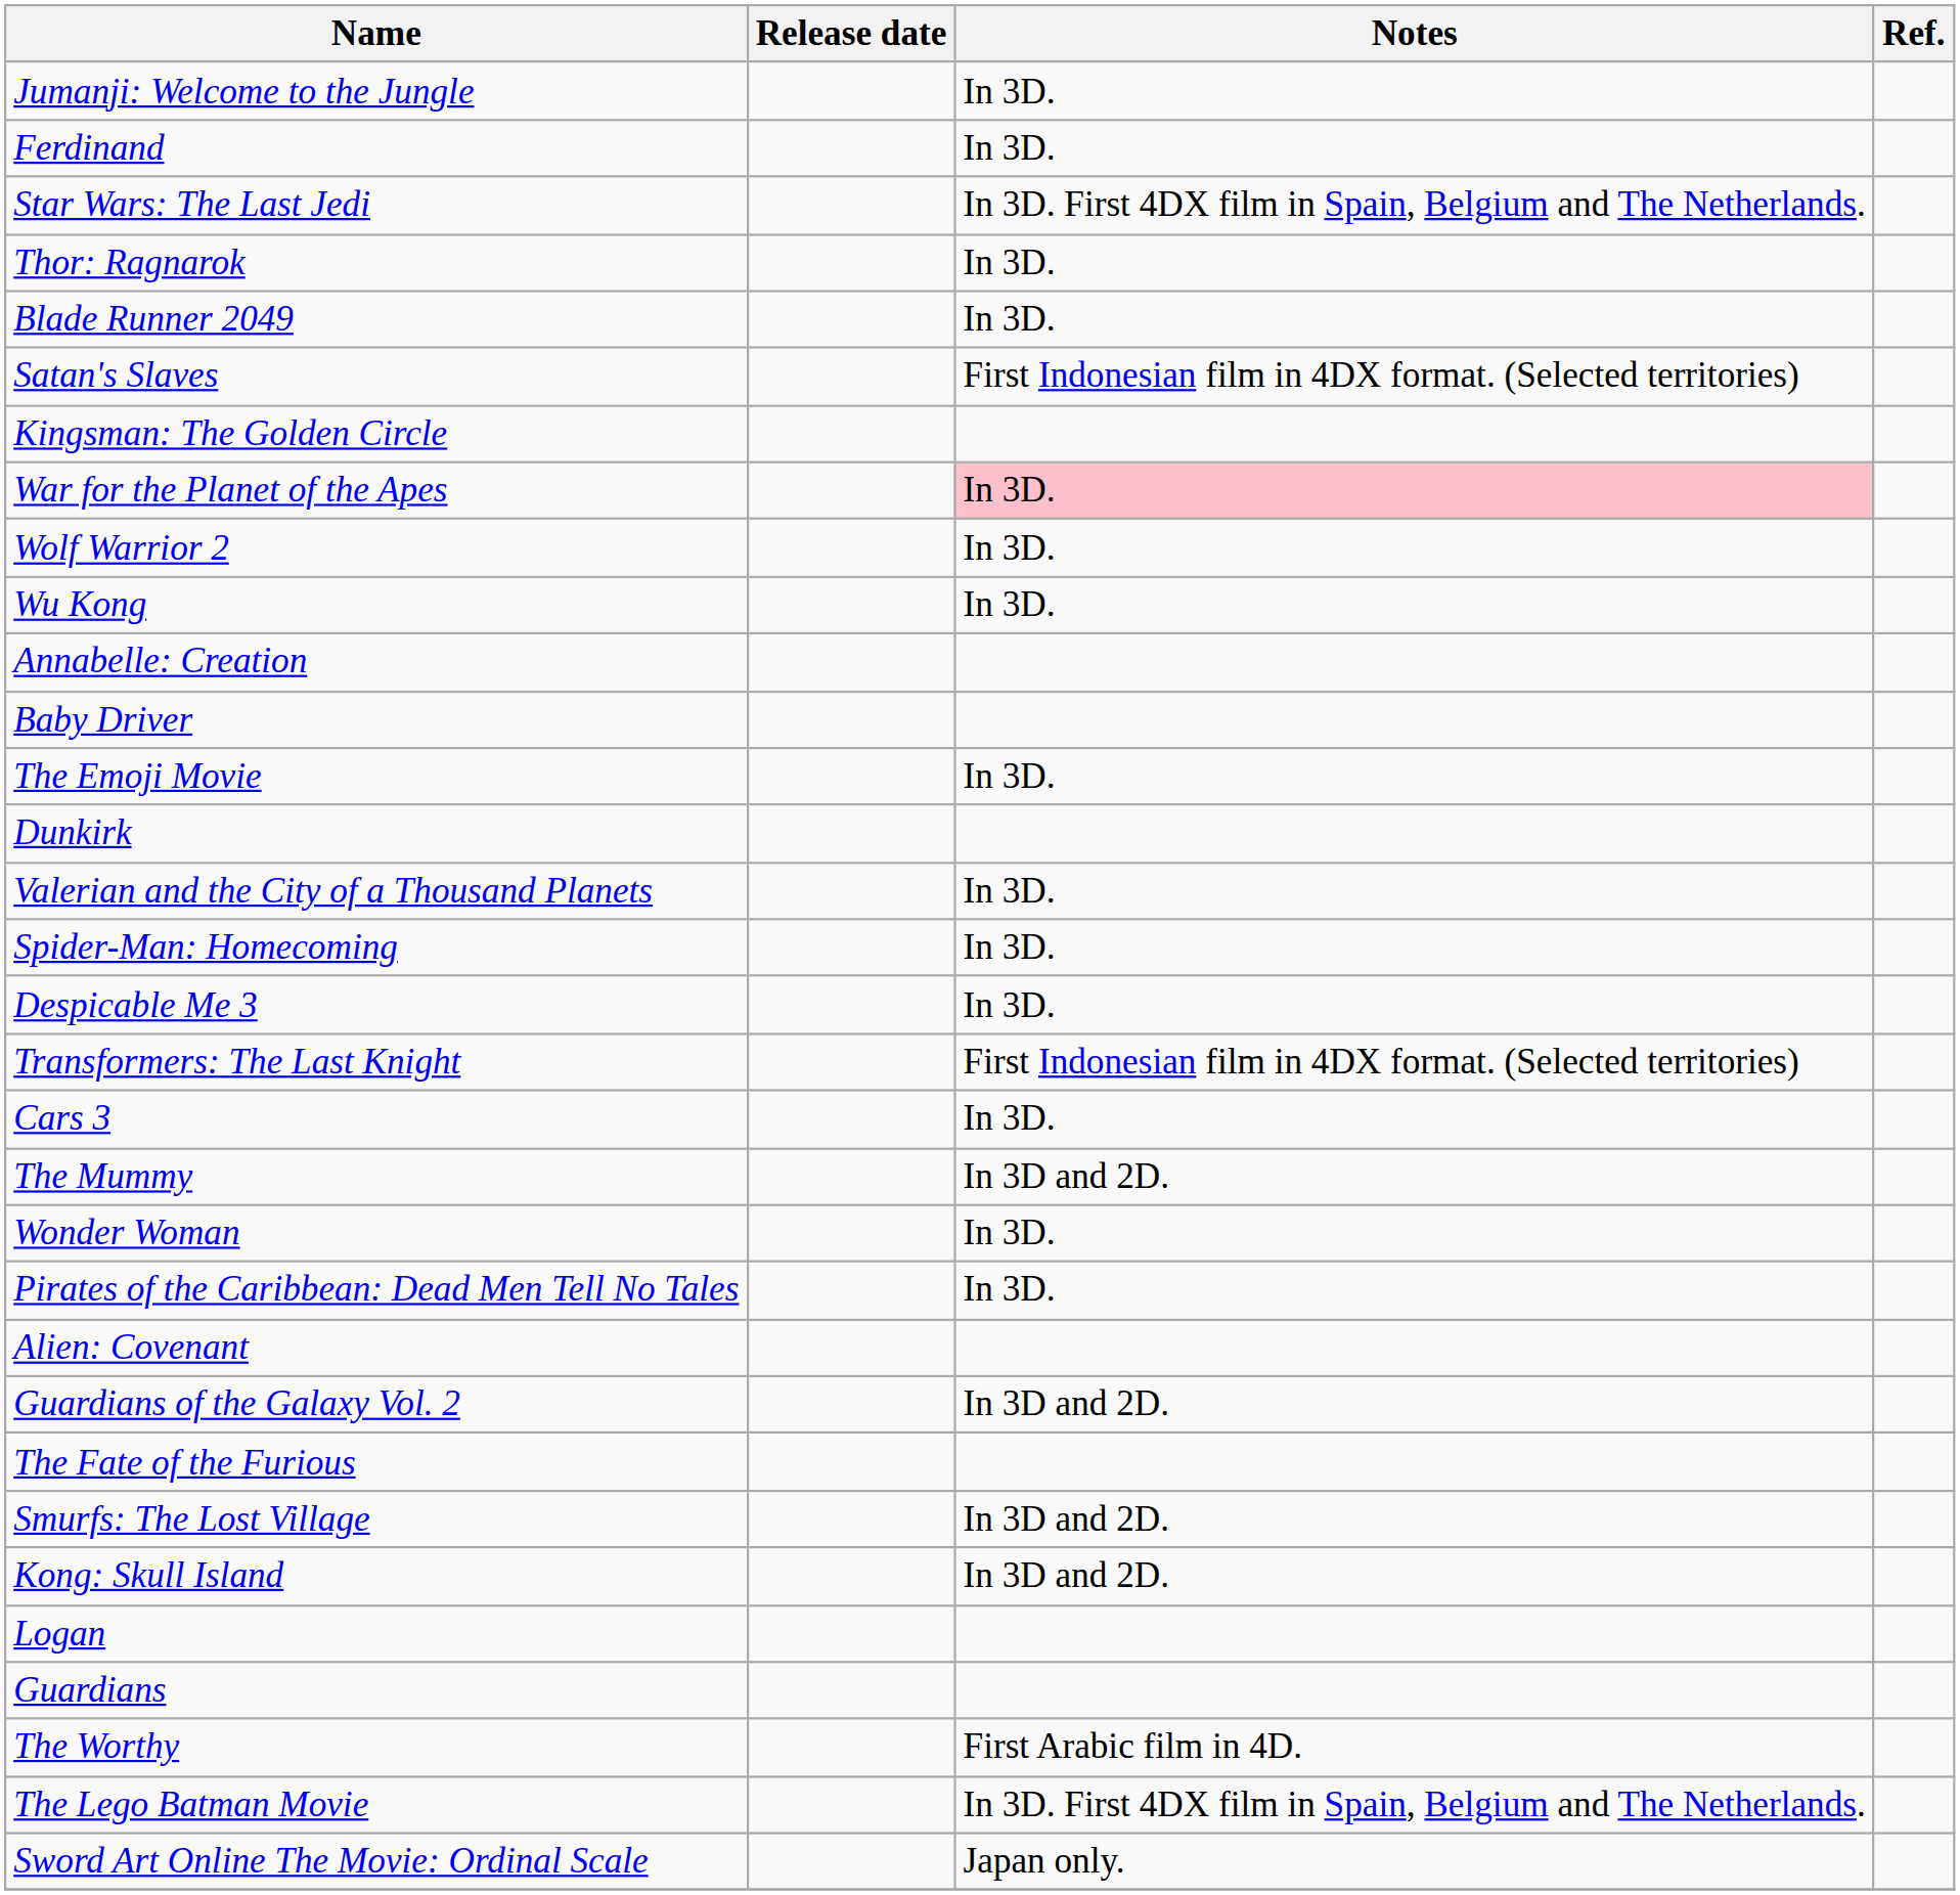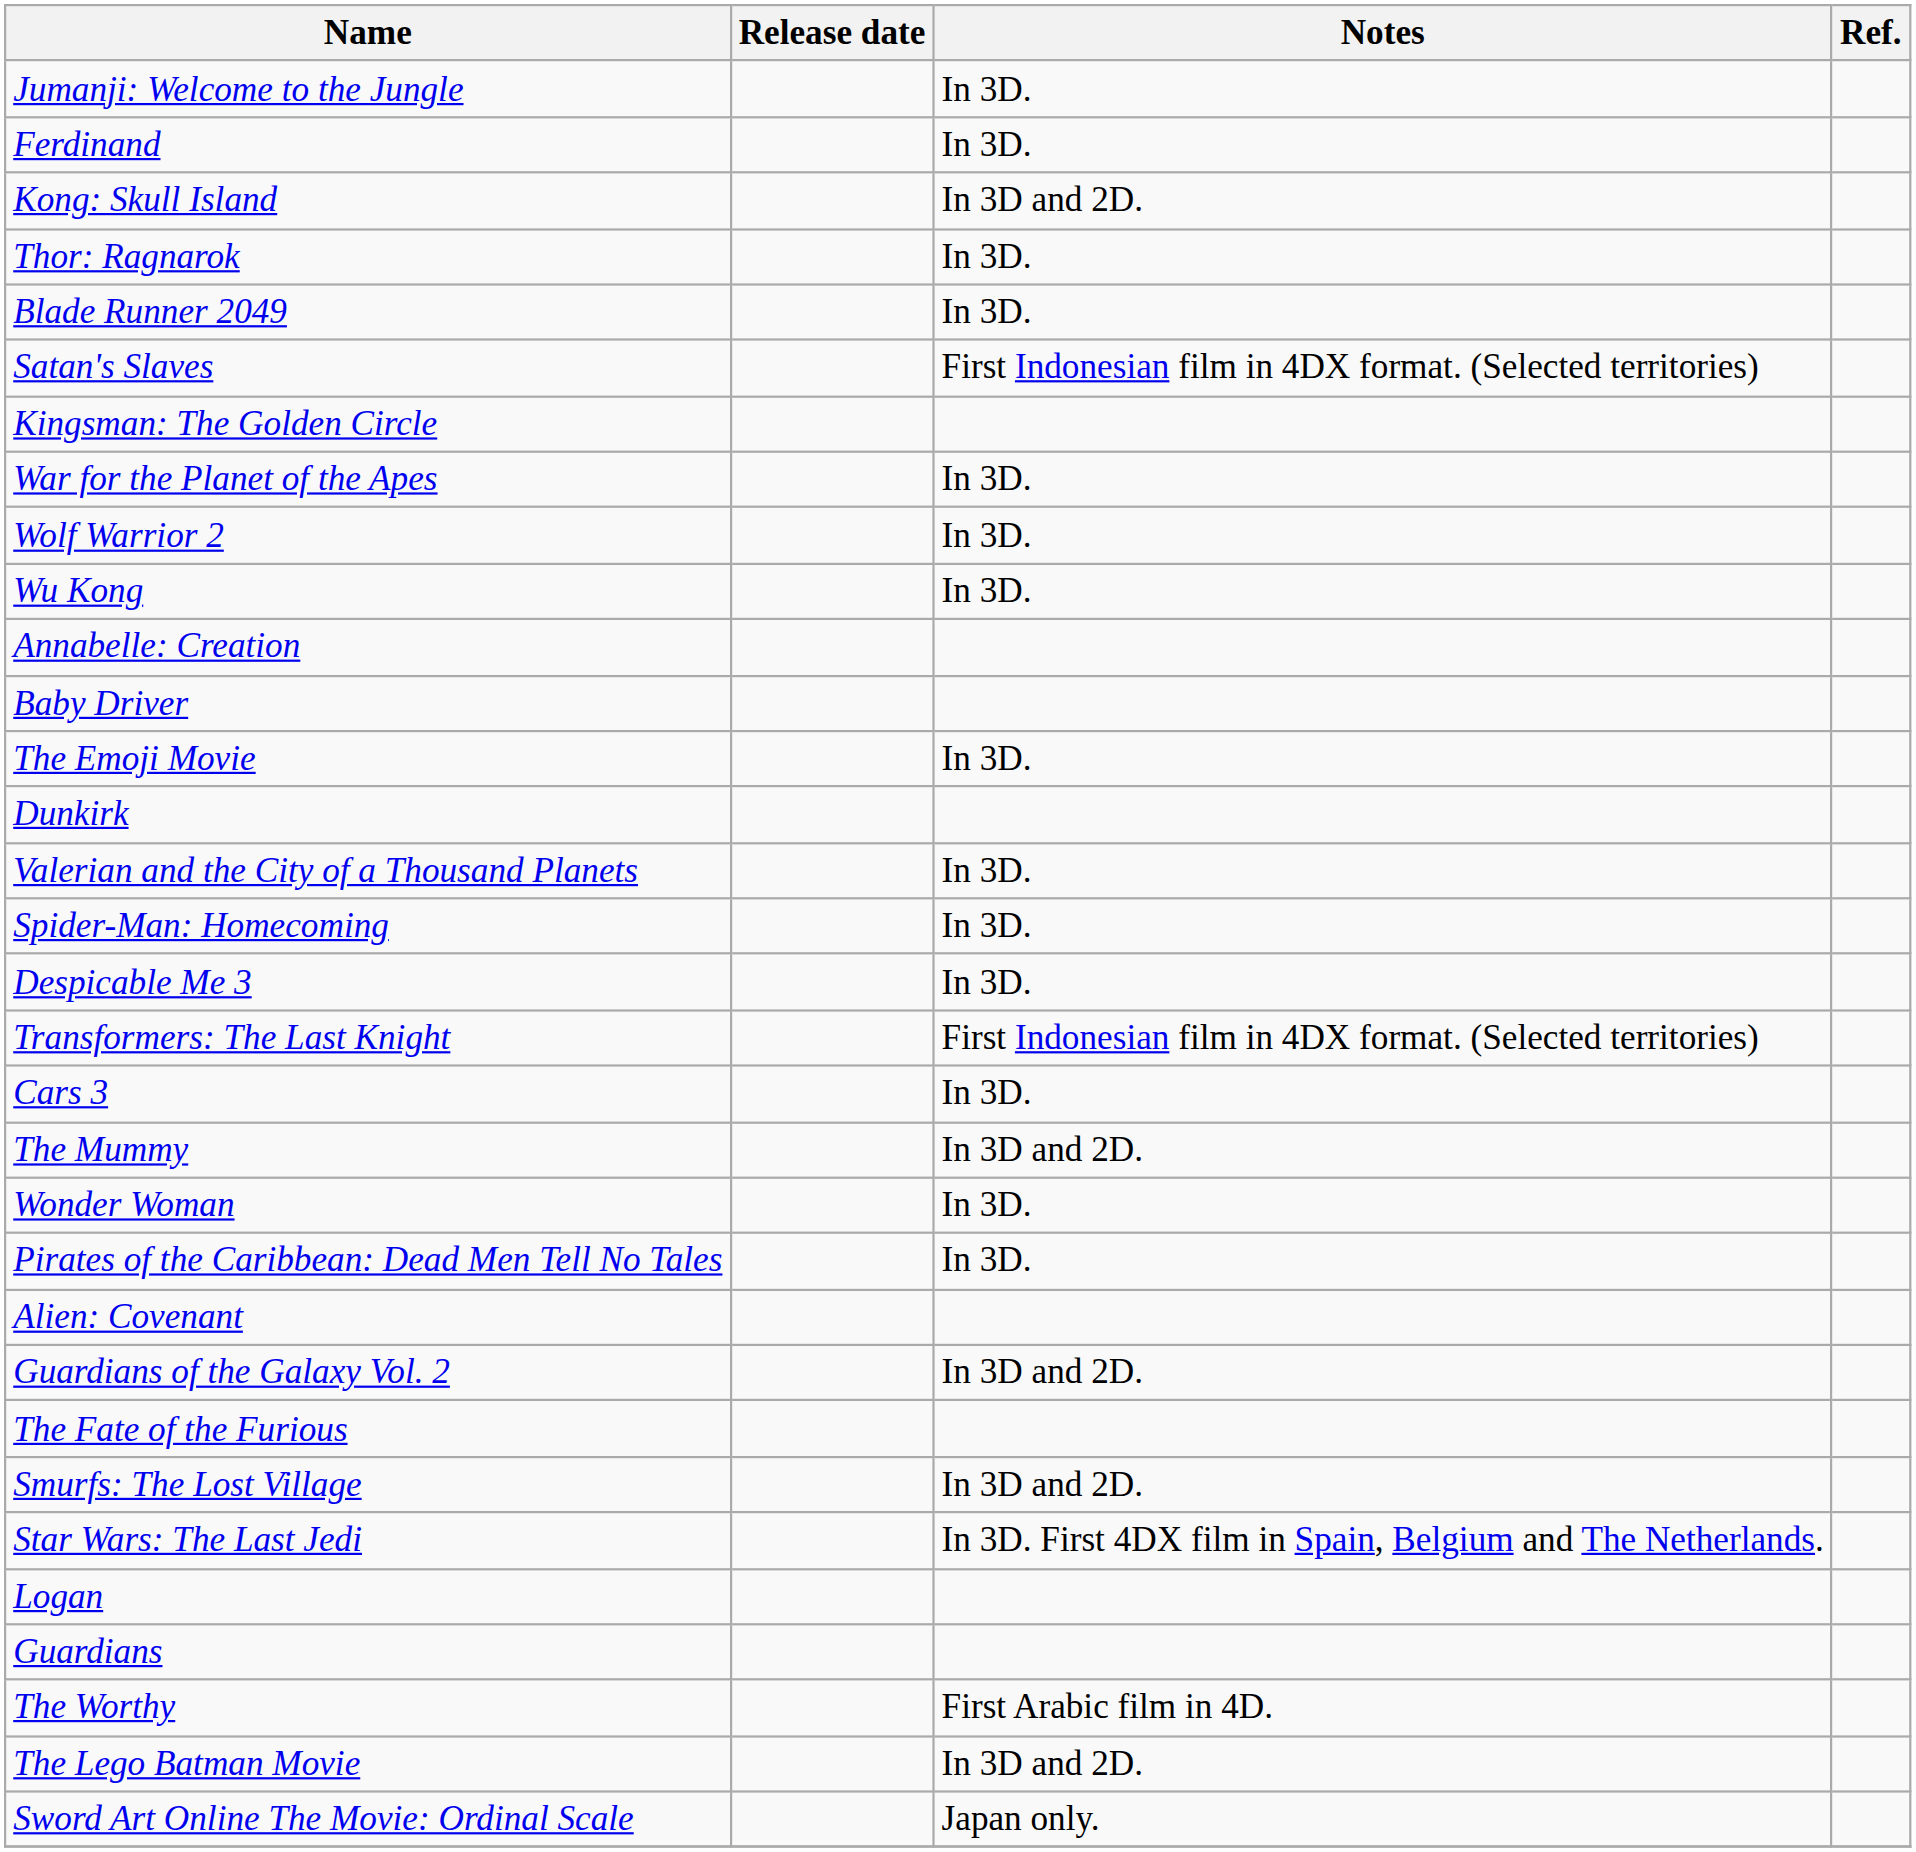rows swapped: Star Wars: The Last Jedi <-> Kong: Skull Island
War for the Planet of the Apes | Notes: pink background -> no background
The Lego Batman Movie | Notes: In 3D. First 4DX film in Spain, Belgium and The Netherlands. -> In 3D and 2D.
